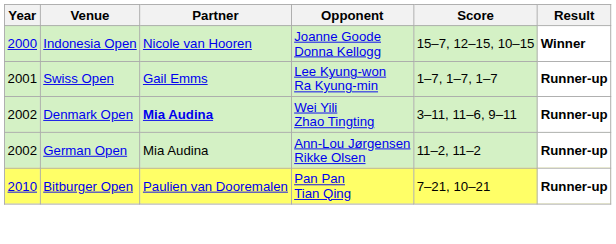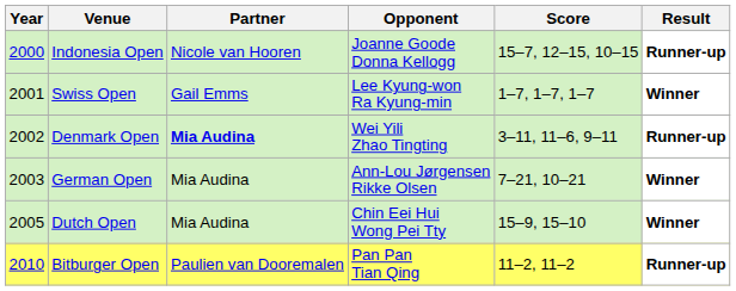Indonesia Open | Result: Winner -> Runner-up
Swiss Open | Result: Runner-up -> Winner
German Open | Year: 2002 -> 2003
German Open | Score: 11–2, 11–2 -> 7–21, 10–21
German Open | Result: Runner-up -> Winner
+ row: 2005 | Dutch Open | Mia Audina | Chin Eei Hui Wong Pei Tty | 15–9, 15–10 | Winner
Bitburger Open | Score: 7–21, 10–21 -> 11–2, 11–2
